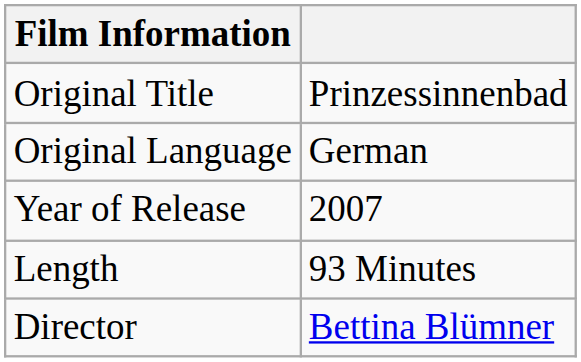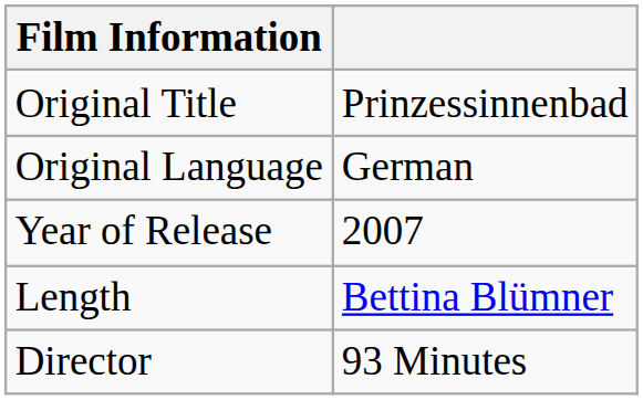Length | column 2: 93 Minutes -> Bettina Blümner
Director | column 2: Bettina Blümner -> 93 Minutes
